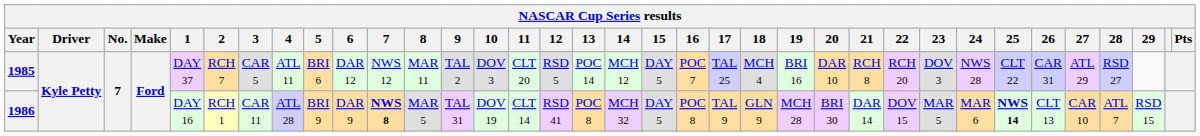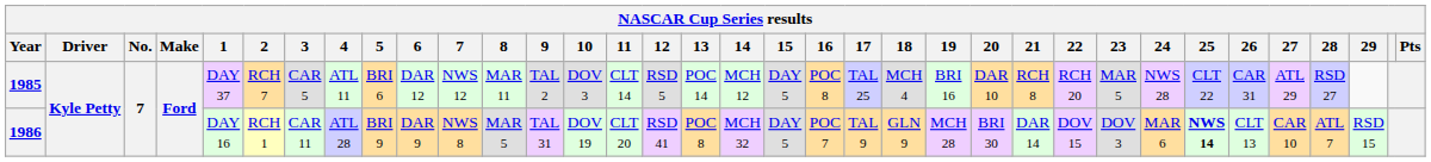1985 | 11: CLT 20 -> CLT 14
1985 | 16: POC 7 -> POC 8
1985 | 23: DOV 3 -> MAR 5
1986 | 7: bold -> normal
1986 | 11: CLT 14 -> CLT 20
1986 | 16: POC 8 -> POC 7
1986 | 23: MAR 5 -> DOV 3
